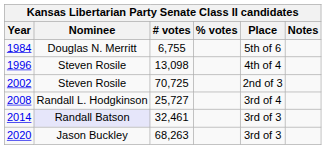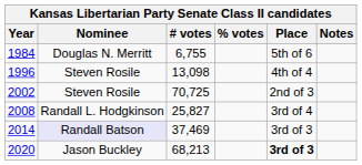2008 | # votes: 25,727 -> 25,827
2014 | # votes: 32,461 -> 37,469
2020 | # votes: 68,263 -> 68,213
2020 | Place: normal -> bold
